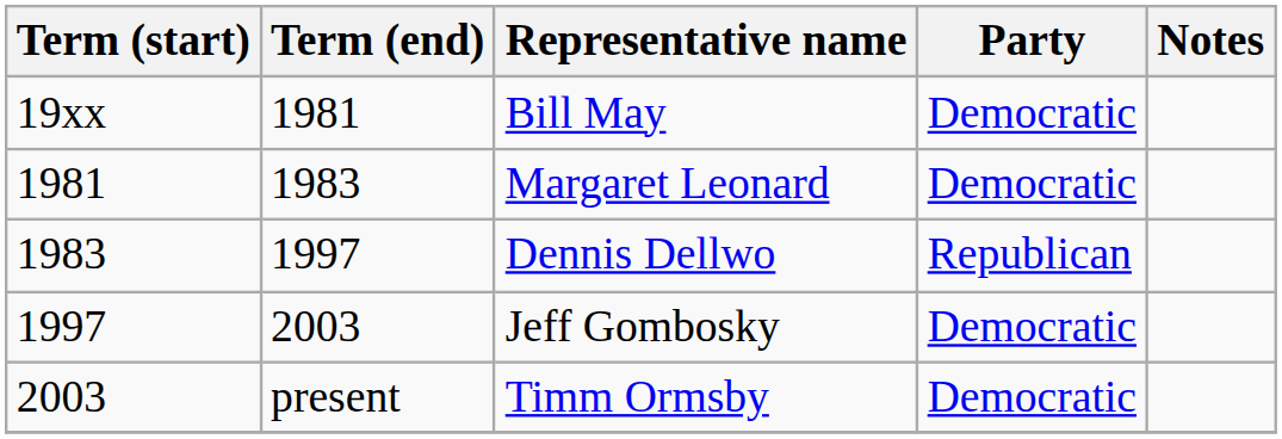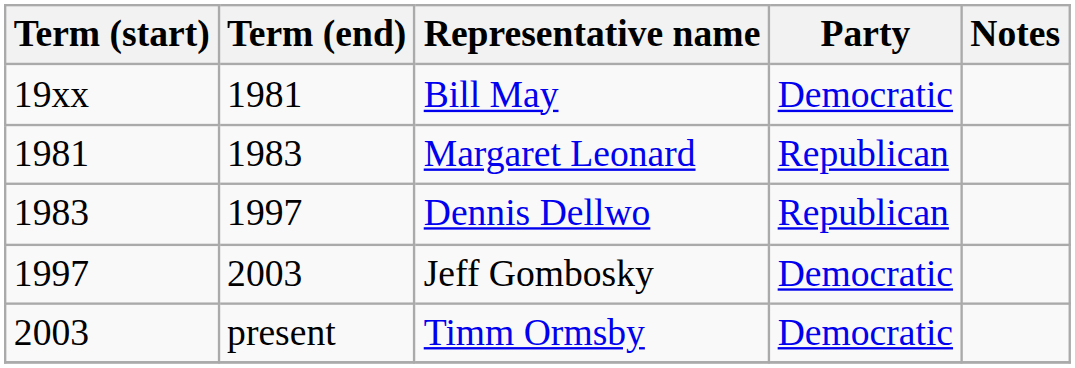Margaret Leonard | Party: Democratic -> Republican
